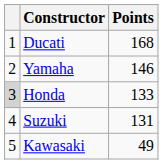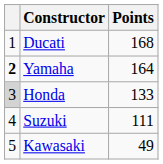Yamaha | column 1: normal -> bold
Yamaha | Points: 146 -> 164
Suzuki | Points: 131 -> 111
